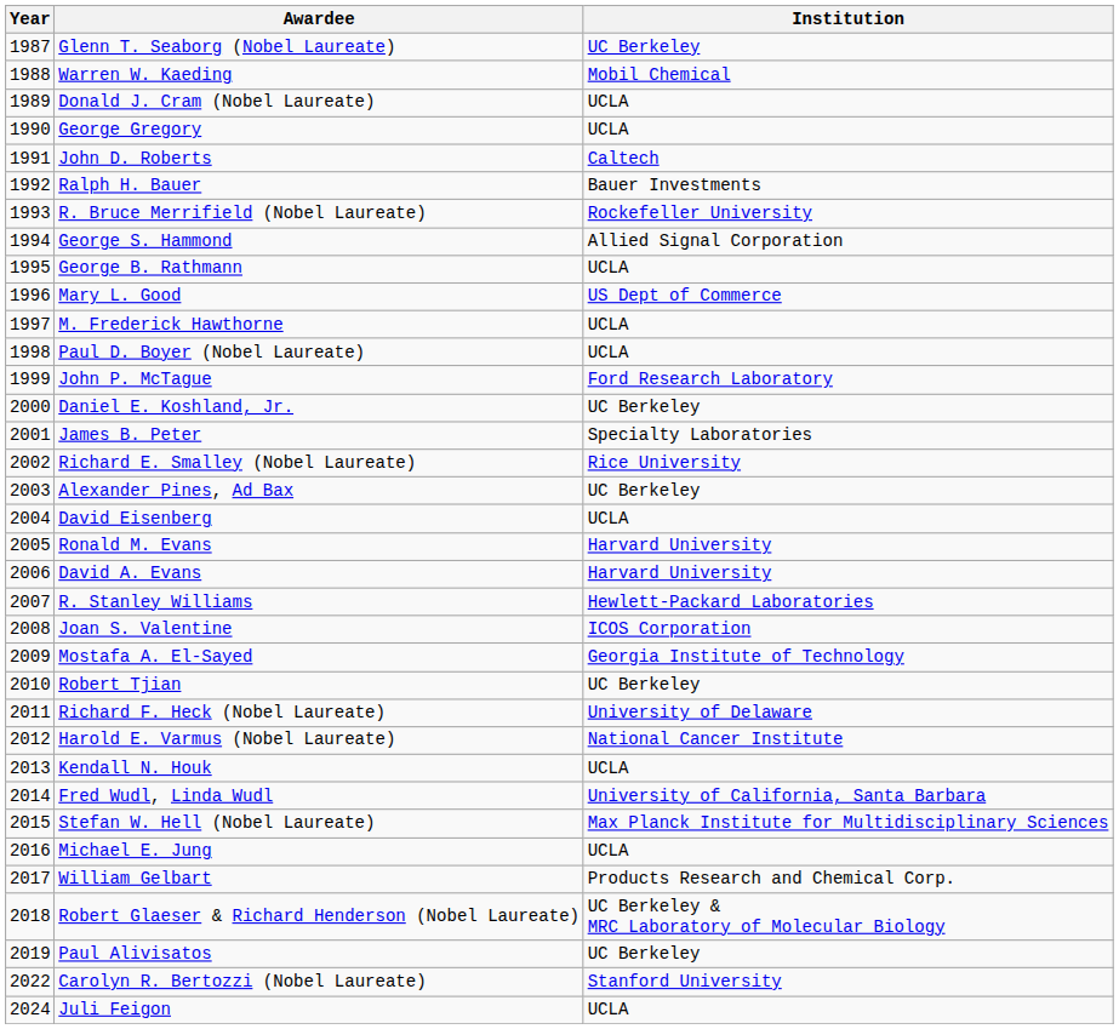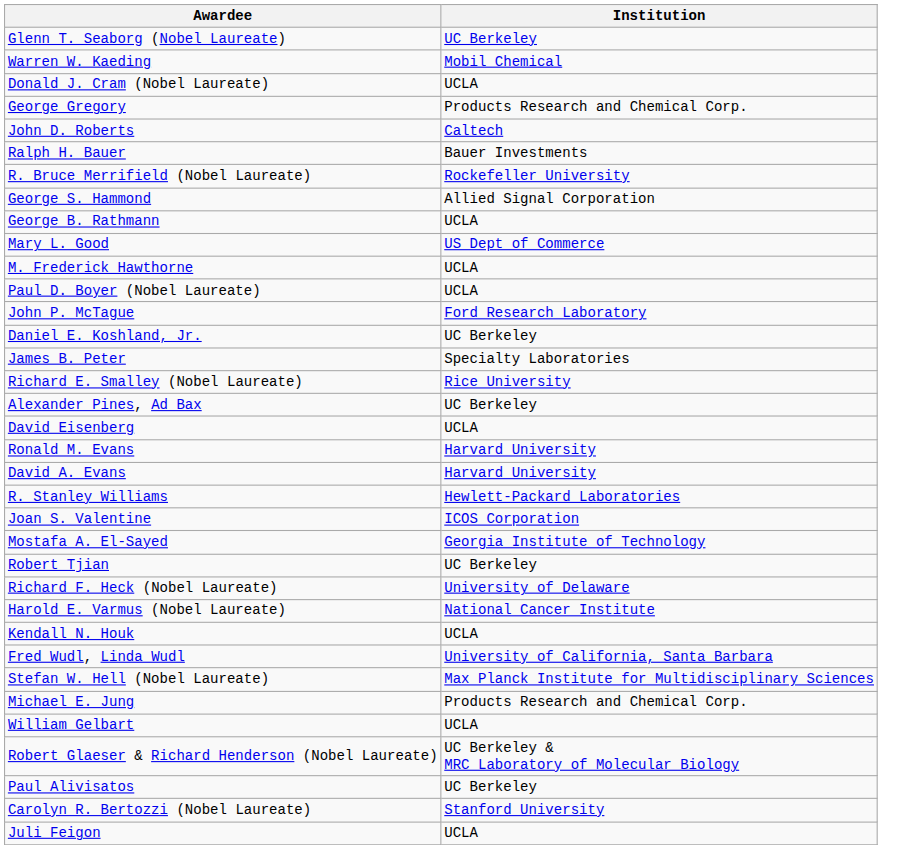- column: Year | 1987 | 1988 | 1989 | 1990 | 1991 | 1992 | 1993 | 1994 | 1995 | 1996 | 1997 | 1998 | 1999 | 2000 | 2001 | 2002 | 2003 | 2004 | 2005 | 2006 | 2007 | 2008 | 2009 | 2010 | 2011 | 2012 | 2013 | 2014 | 2015 | 2016 | 2017 | 2018 | 2019 | 2022 | 2024
George Gregory | Institution: UCLA -> Products Research and Chemical Corp.
Michael E. Jung | Institution: UCLA -> Products Research and Chemical Corp.
William Gelbart | Institution: Products Research and Chemical Corp. -> UCLA
